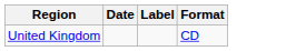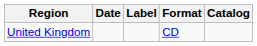+ column: Catalog
